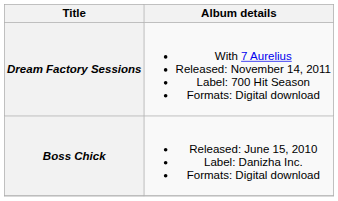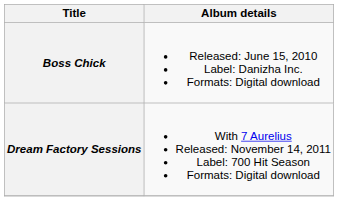rows swapped: Boss Chick <-> Dream Factory Sessions
